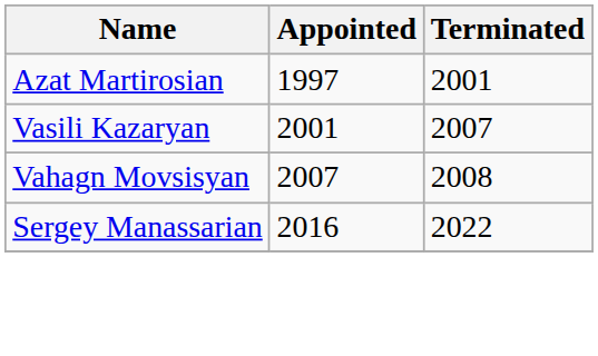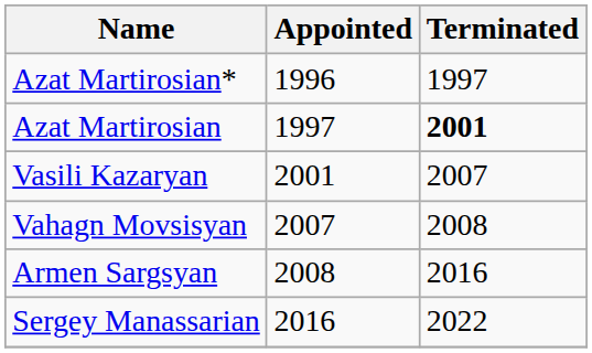+ row: Azat Martirosian* | 1996 | 1997
Azat Martirosian | Terminated: normal -> bold
+ row: Armen Sargsyan | 2008 | 2016
